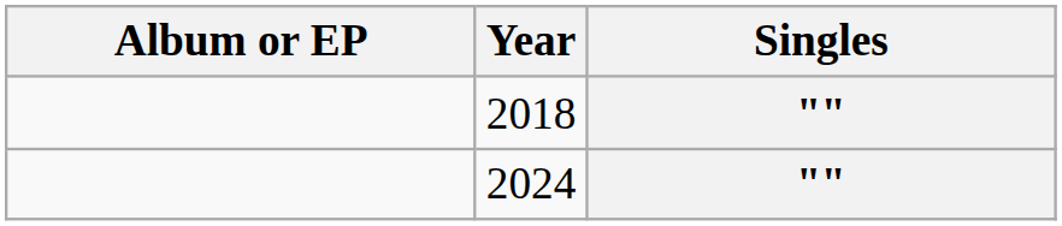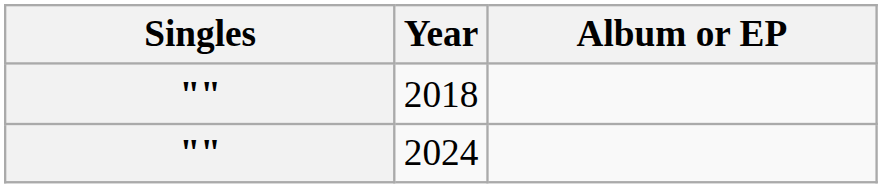columns swapped: Singles <-> Album or EP
